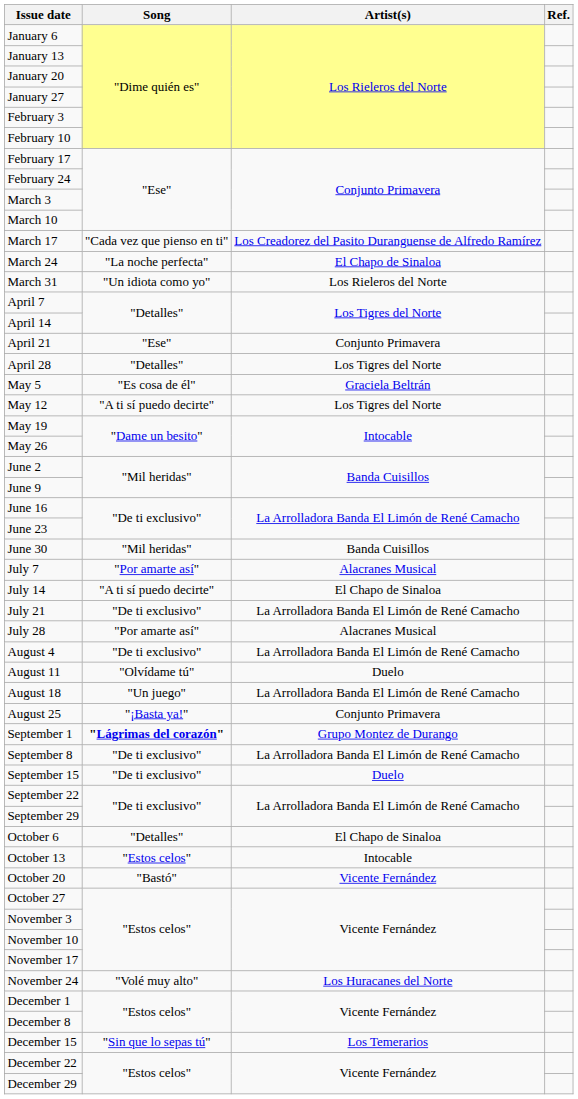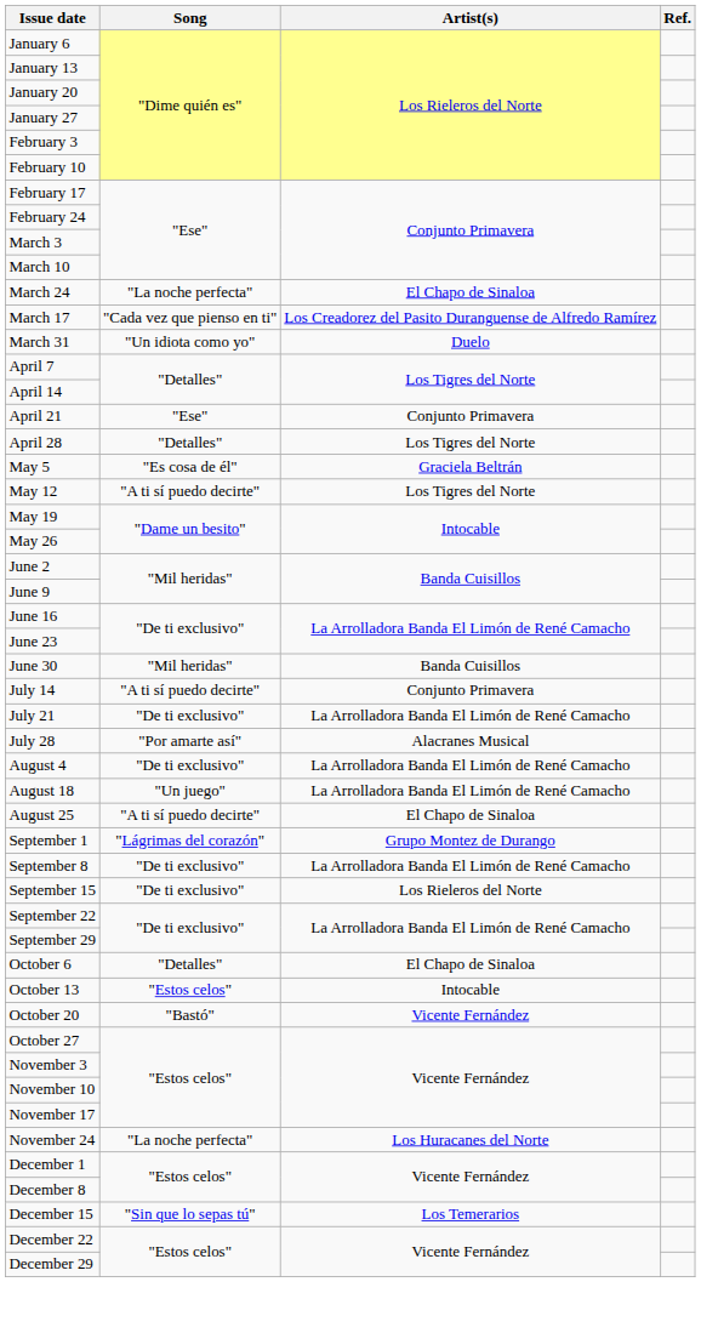rows swapped: March 17 <-> March 24
March 31 | Artist(s): Los Rieleros del Norte -> Duelo
- row: July 7 | "Por amarte así" | Alacranes Musical
July 14 | Artist(s): El Chapo de Sinaloa -> Conjunto Primavera
- row: August 11 | "Olvídame tú" | Duelo
August 25 | Song: "¡Basta ya!" -> "A ti sí puedo decirte"
August 25 | Artist(s): Conjunto Primavera -> El Chapo de Sinaloa
September 1 | Song: bold -> normal
September 15 | Artist(s): Duelo -> Los Rieleros del Norte
November 24 | Song: "Volé muy alto" -> "La noche perfecta"
